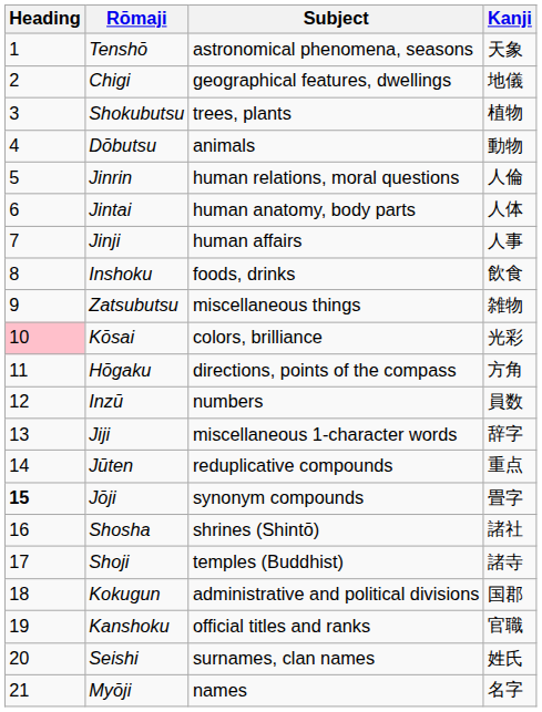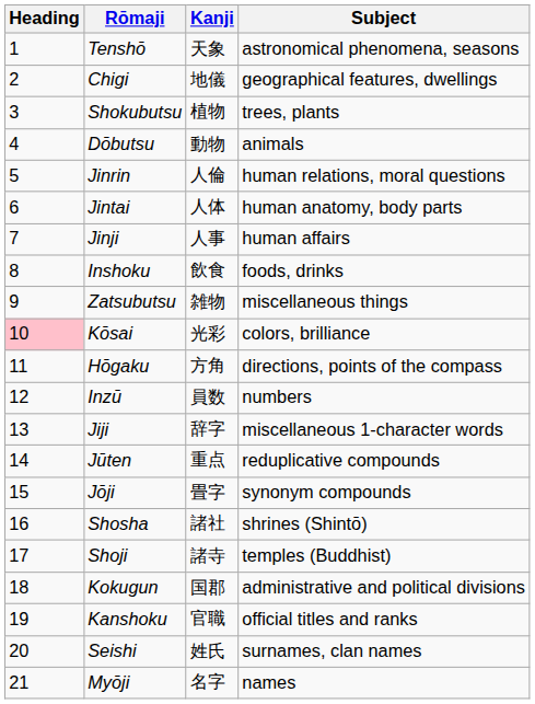columns swapped: Kanji <-> Subject
Jōji | Heading: bold -> normal
